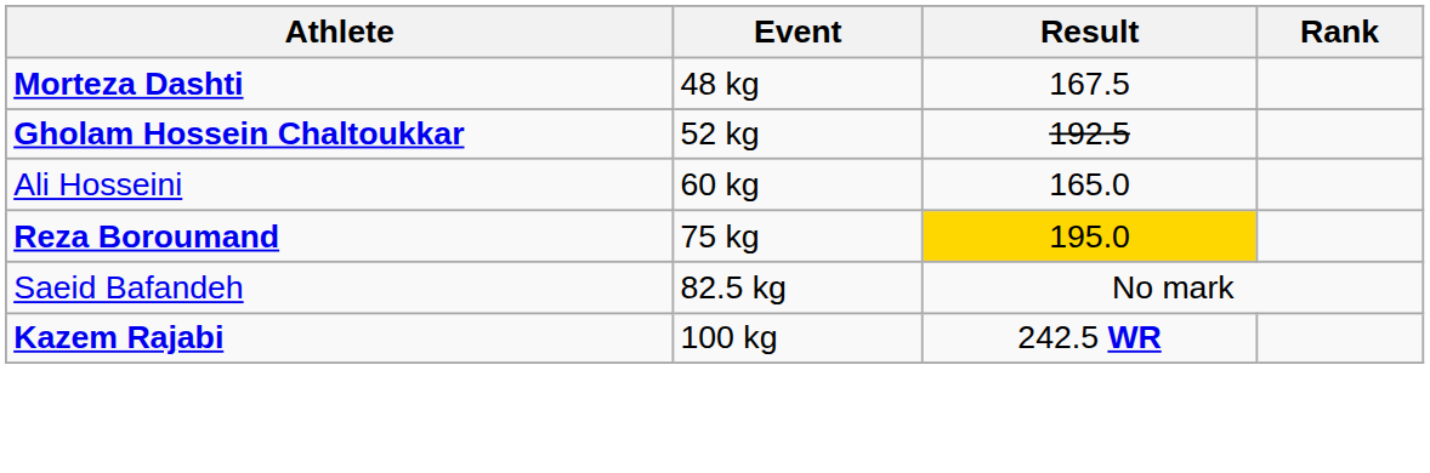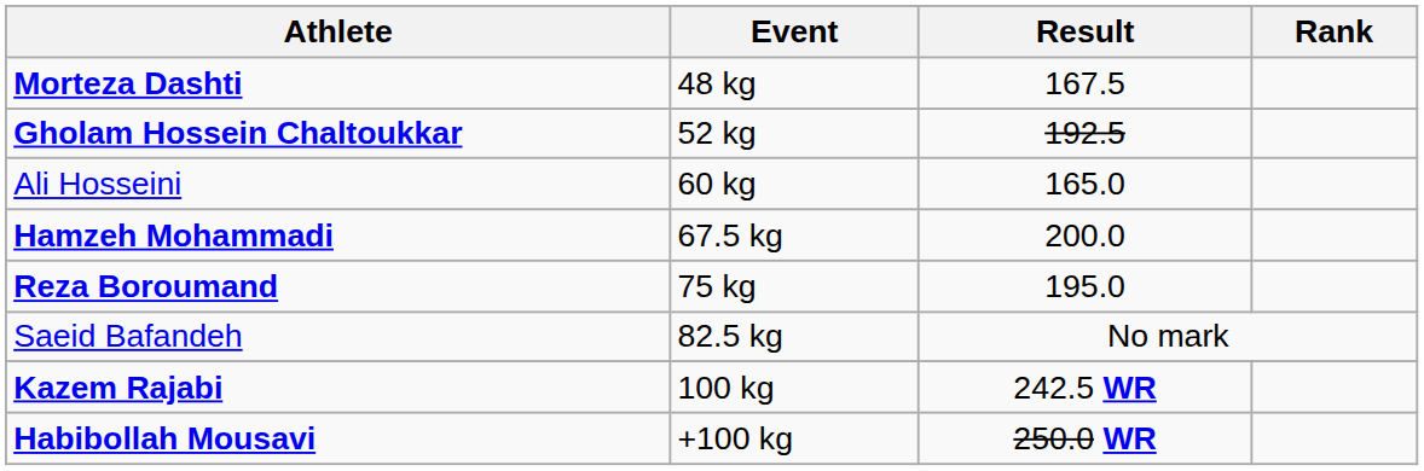+ row: Hamzeh Mohammadi | 67.5 kg | 200.0
Reza Boroumand | Result: gold background -> no background
+ row: Habibollah Mousavi | +100 kg | 250.0 WR
